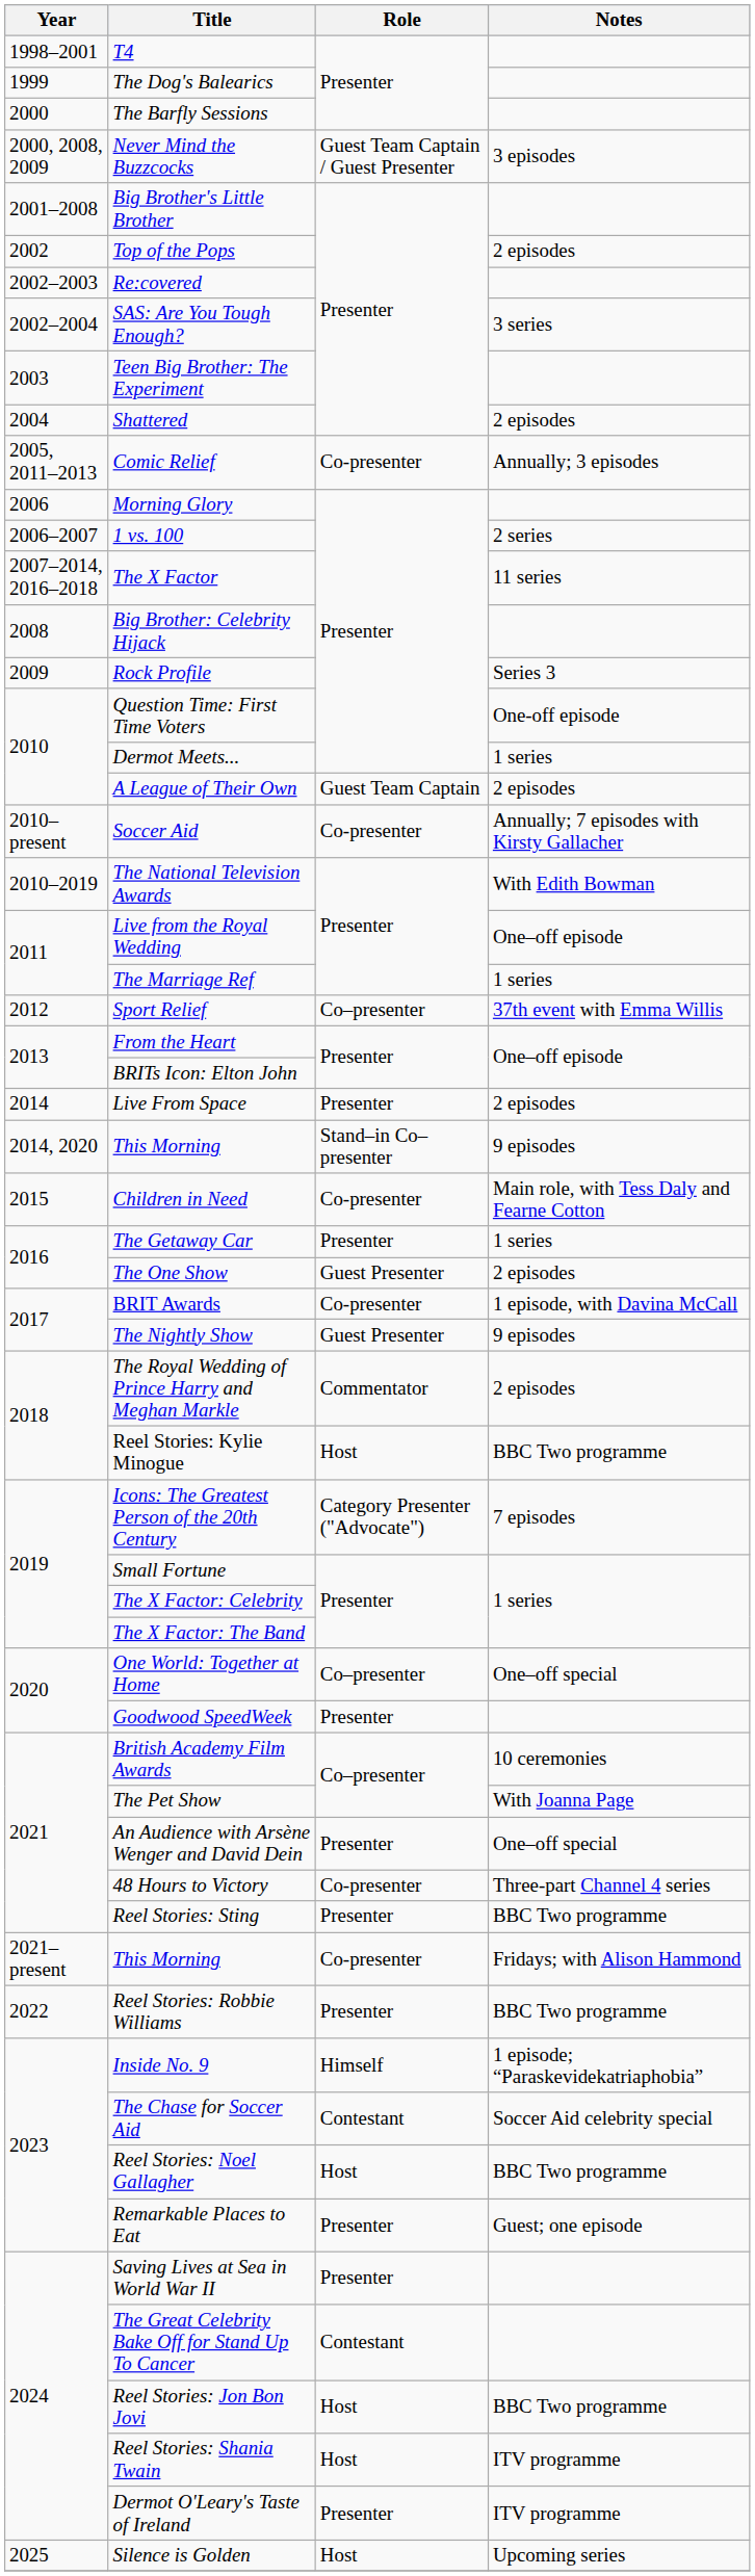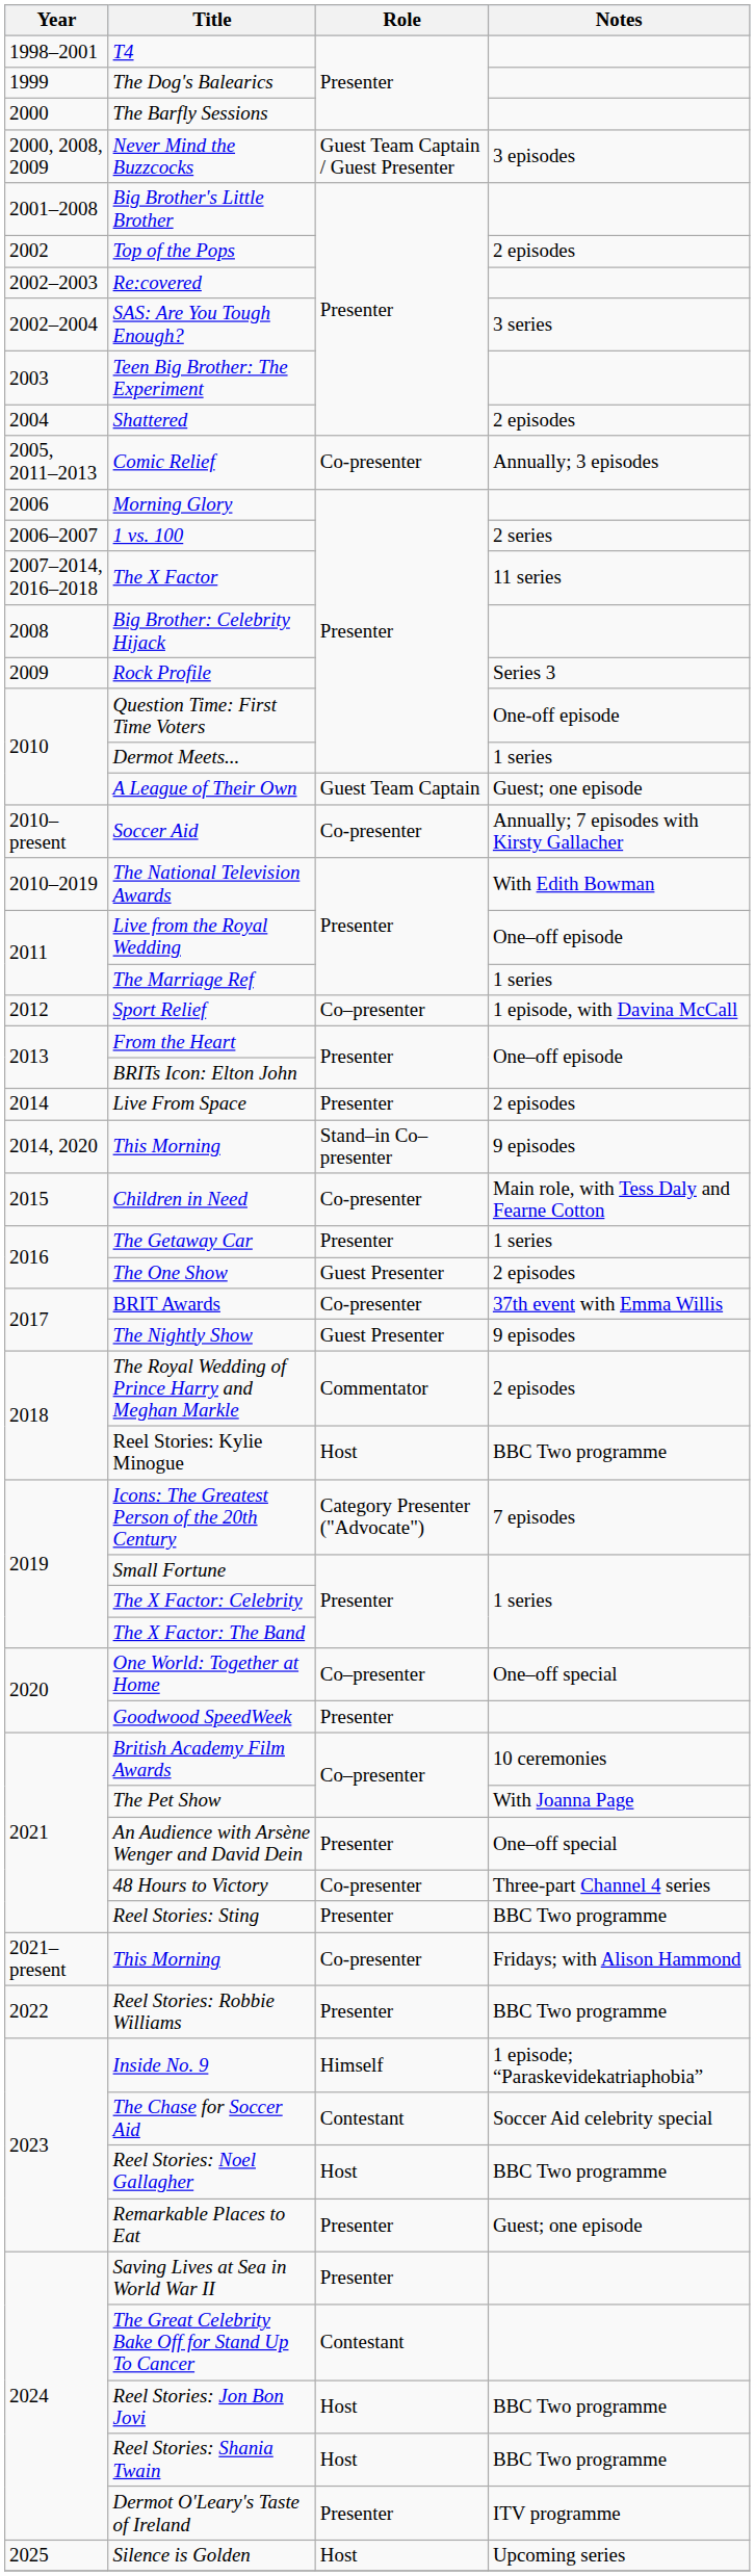A League of Their Own | Notes: 2 episodes -> Guest; one episode
Sport Relief | Notes: 37th event with Emma Willis -> 1 episode, with Davina McCall
BRIT Awards | Notes: 1 episode, with Davina McCall -> 37th event with Emma Willis
Reel Stories: Shania Twain | Notes: ITV programme -> BBC Two programme
